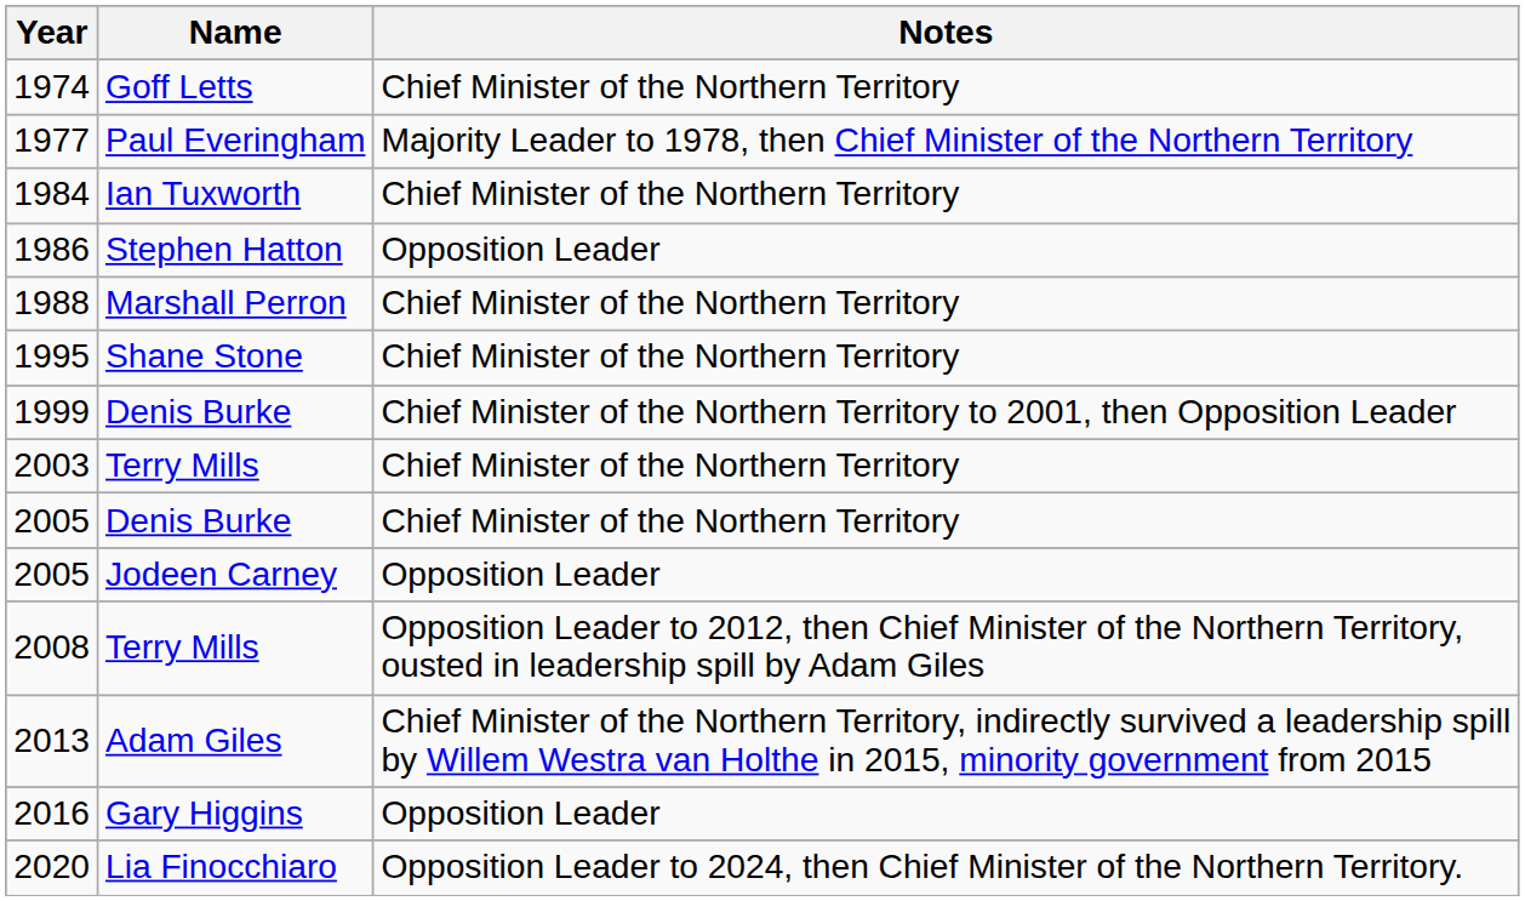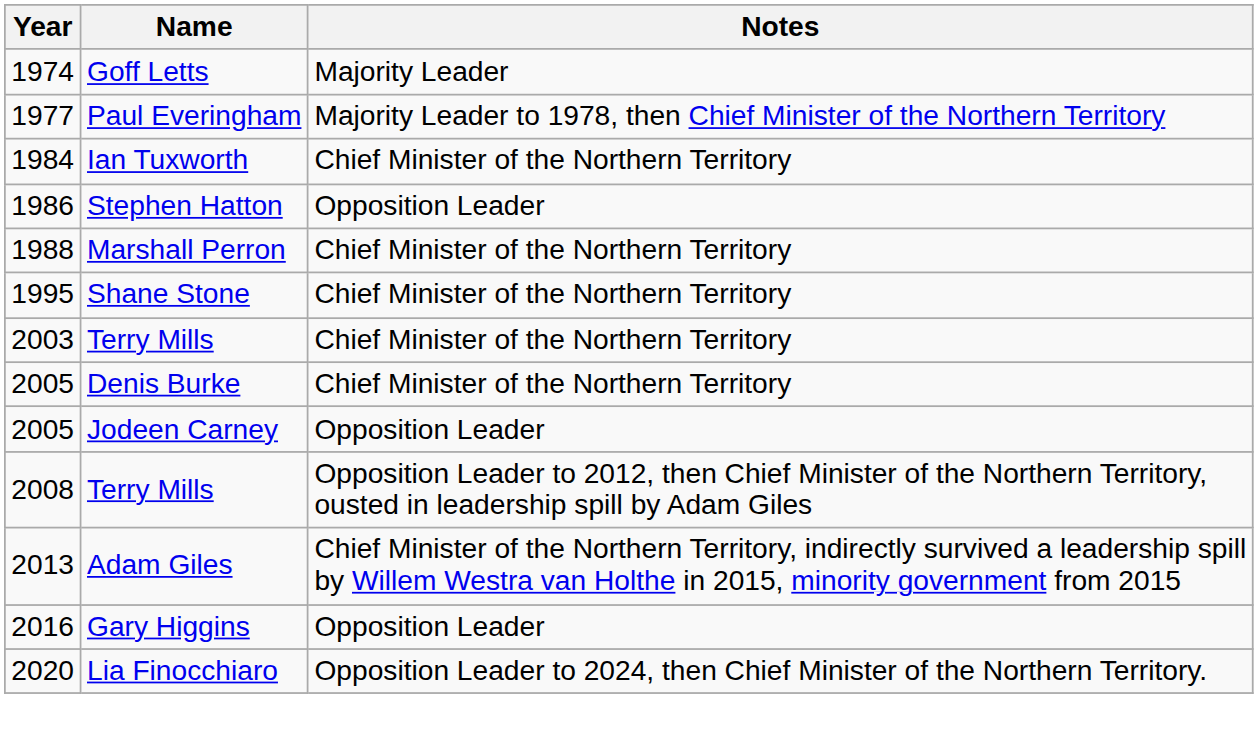1974 | Notes: Chief Minister of the Northern Territory -> Majority Leader
- row: 1999 | Denis Burke | Chief Minister of the Northern Territory to 2001, then Opposition Leader
